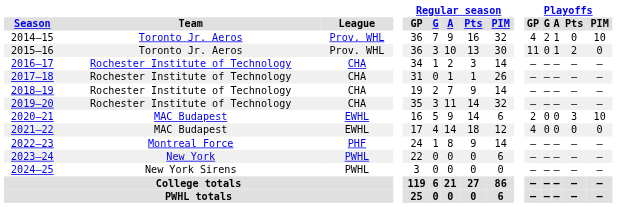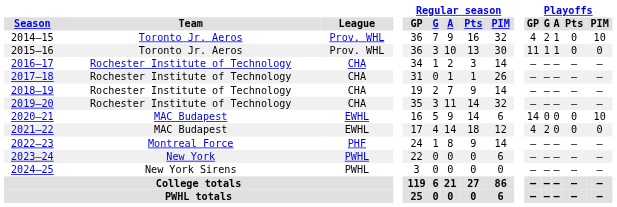2015–16 | Playoffs / G: 0 -> 1
2015–16 | Playoffs / Pts: 2 -> 0
2020–21 | Playoffs / GP: 2 -> 14
2020–21 | Playoffs / Pts: 3 -> 0
2021–22 | Playoffs / G: 0 -> 2
